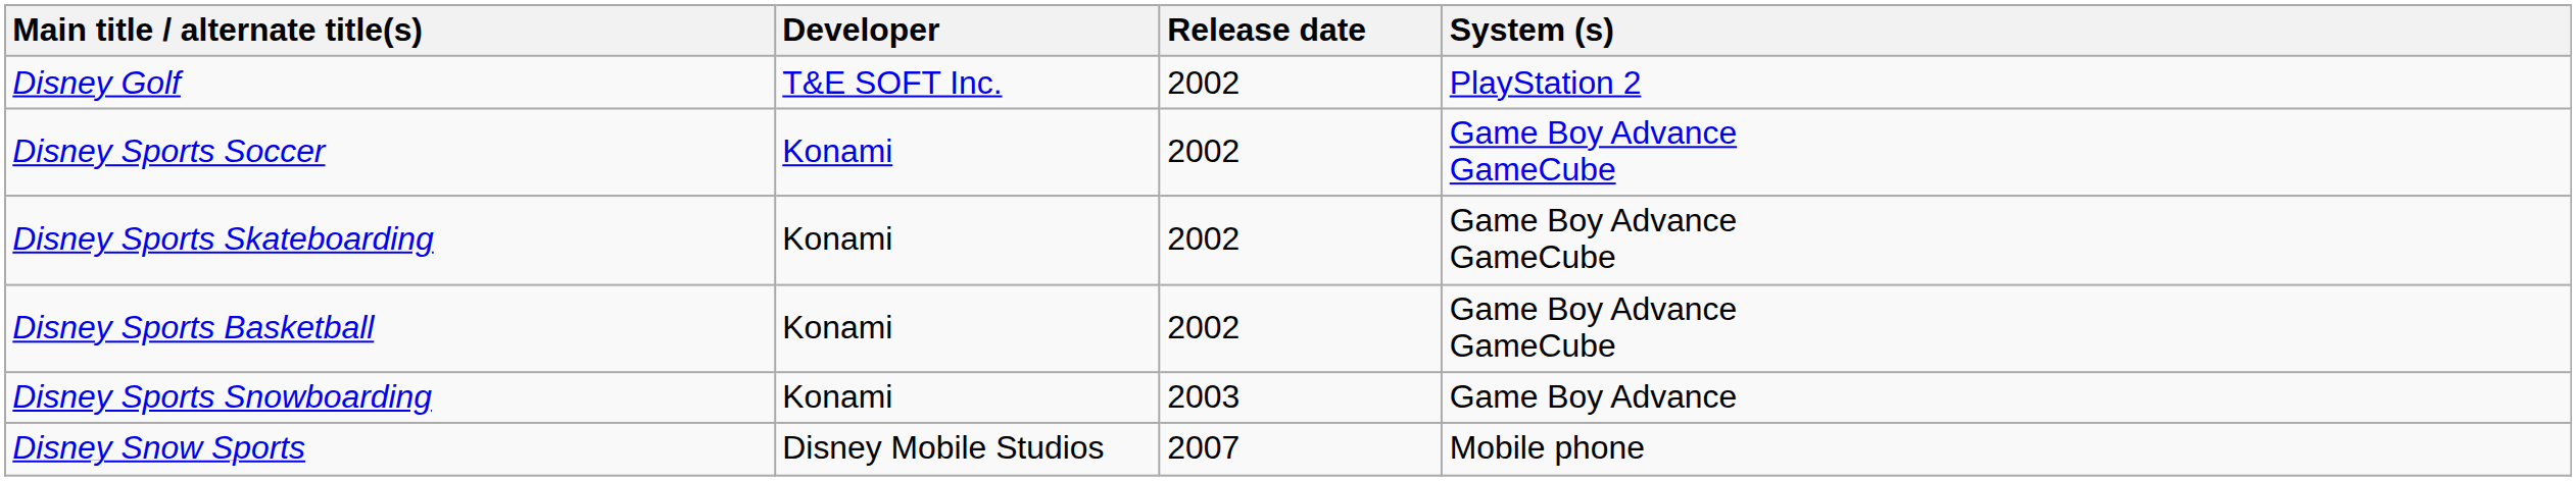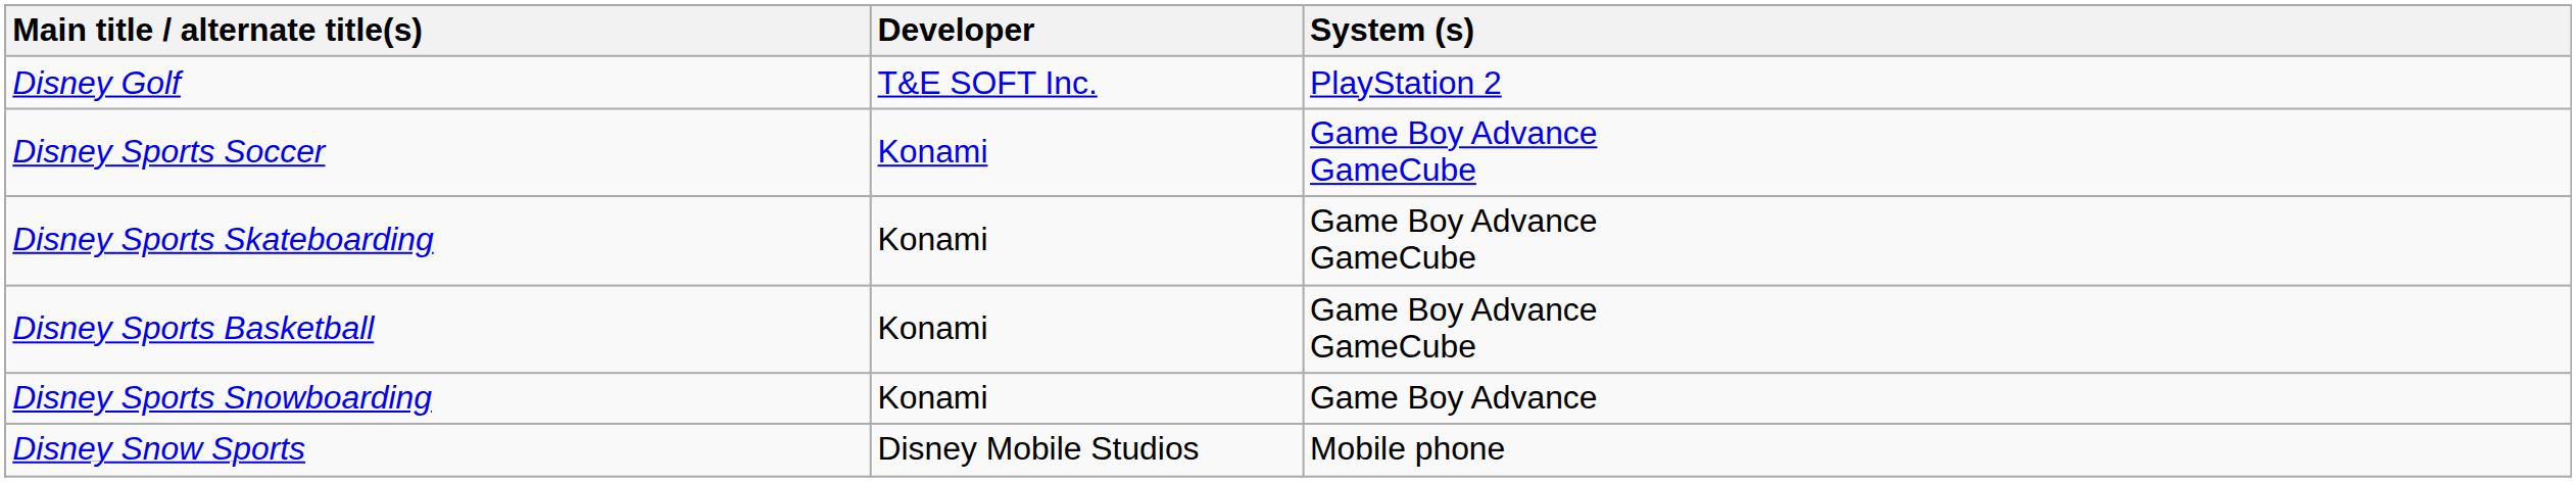- column: Release date | 2002 | 2002 | 2002 | 2002 | 2003 | 2007
